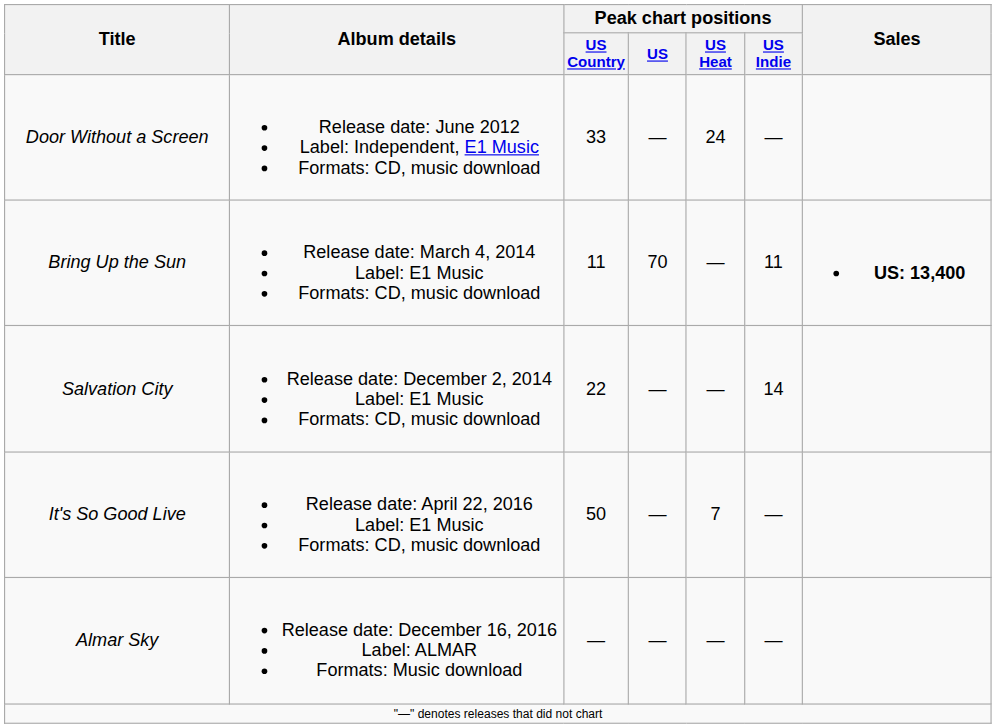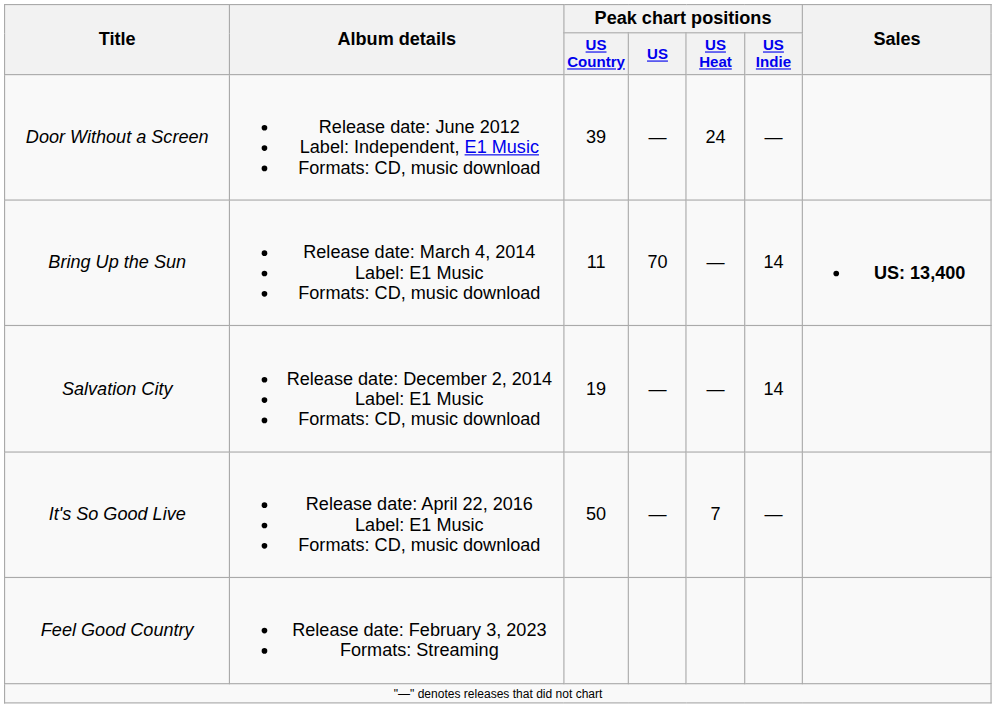Door Without a Screen | Peak chart positions / US Country: 33 -> 39
Bring Up the Sun | Peak chart positions / US Indie: 11 -> 14
Salvation City | Peak chart positions / US Country: 22 -> 19
- row: Almar Sky | Release date: December 16, 2016 Label: ALMAR Formats: Music download | — | — | — | —
+ row: Feel Good Country | Release date: February 3, 2023 Formats: Streaming
